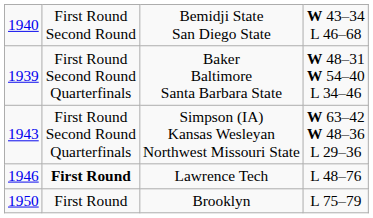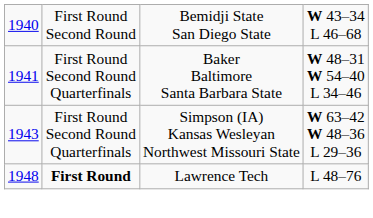Baker Baltimore Santa Barbara State | column 1: 1939 -> 1941
Lawrence Tech | column 1: 1946 -> 1948
- row: 1950 | First Round | Brooklyn | L 75–79
